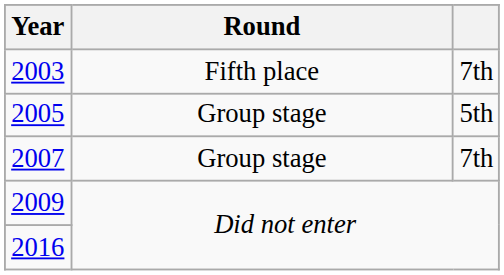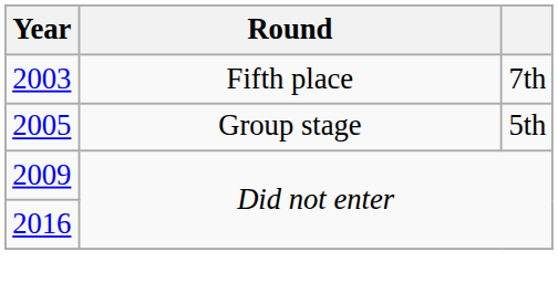- row: 2007 | Group stage | 7th
